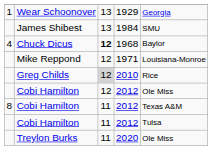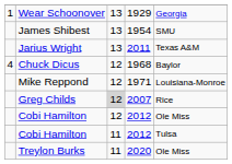James Shibest | column 4: 1984 -> 1954
+ row: Jarius Wright | 13 | 2011 | Texas A&M
Chuck Dicus | column 3: bold -> normal
Greg Childs | column 4: 2010 -> 2007
- row: 8 | Cobi Hamilton | 11 | 2012 | Texas A&M
